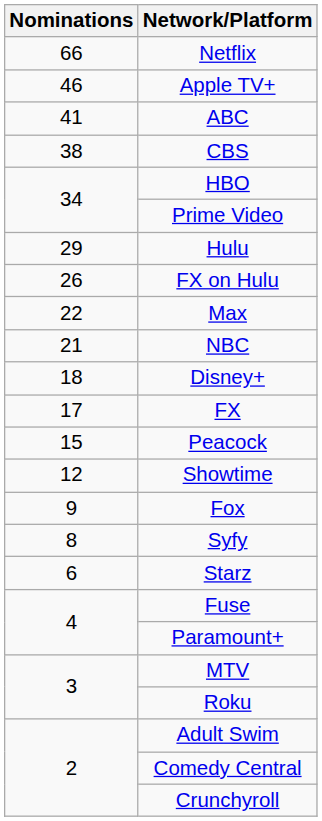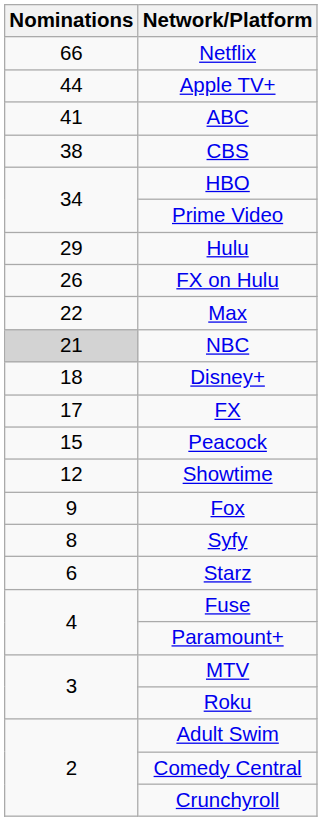Apple TV+ | Nominations: 46 -> 44
NBC | Nominations: no background -> lightgrey background
